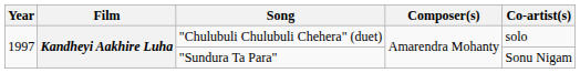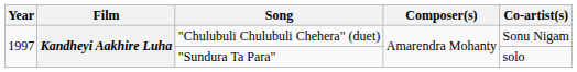"Chulubuli Chulubuli Chehera" (duet) | Co-artist(s): solo -> Sonu Nigam
"Sundura Ta Para" | Co-artist(s): Sonu Nigam -> solo
